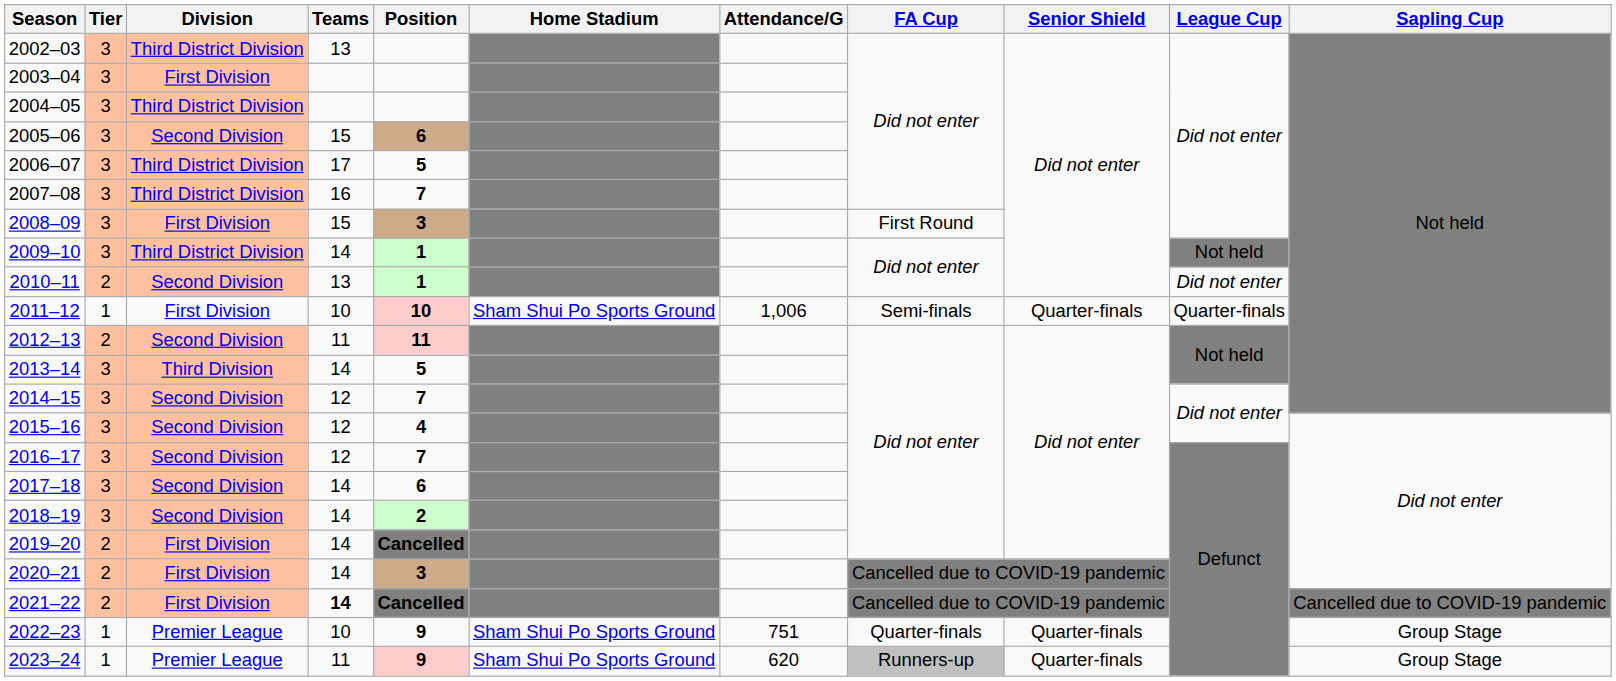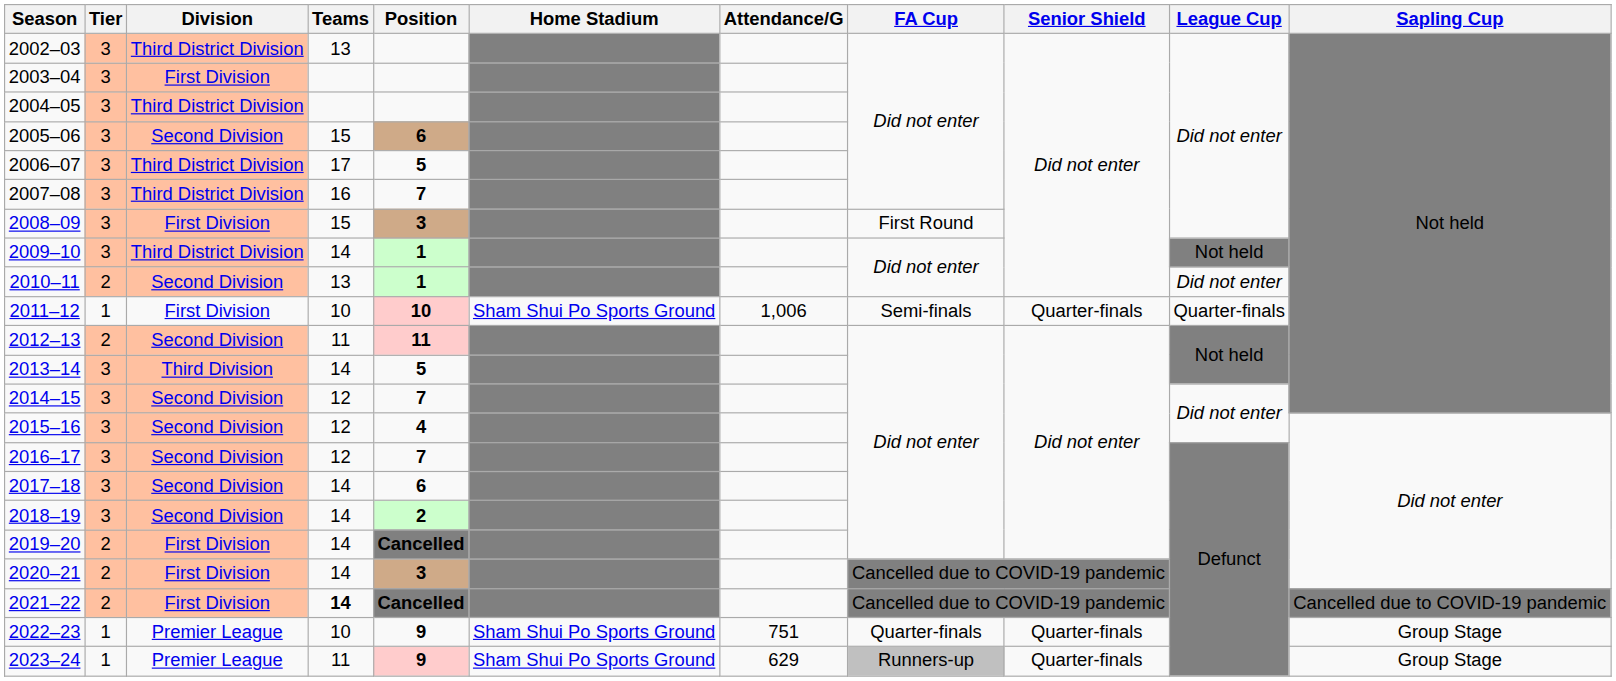2023–24 | Attendance/G: 620 -> 629
